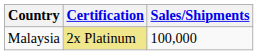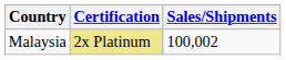Malaysia | Sales/Shipments: 100,000 -> 100,002
